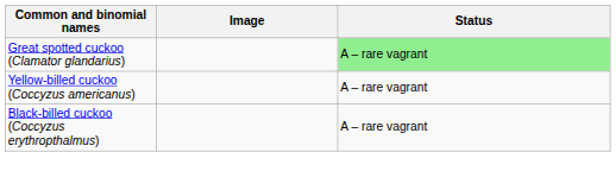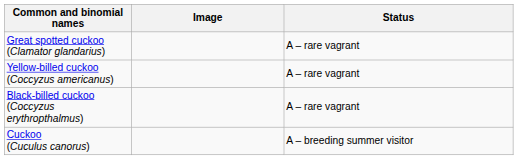Great spotted cuckoo (Clamator glandarius) | Status: lightgreen background -> no background
+ row: Cuckoo (Cuculus canorus) | A – breeding summer visitor
